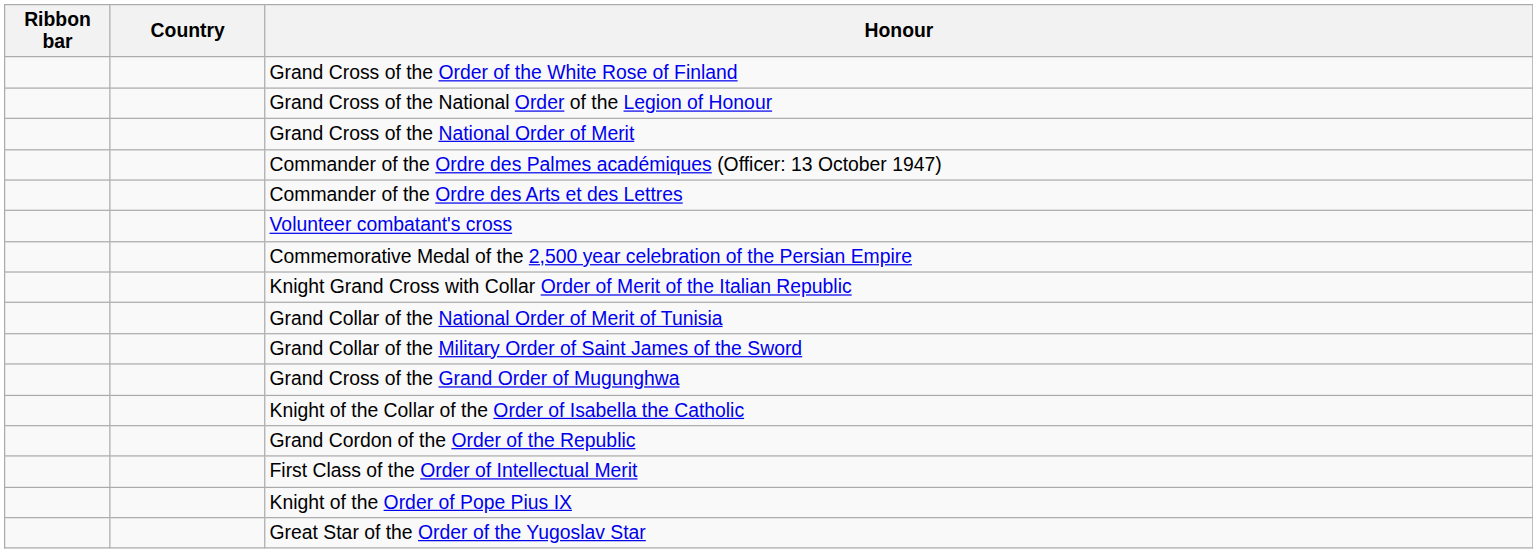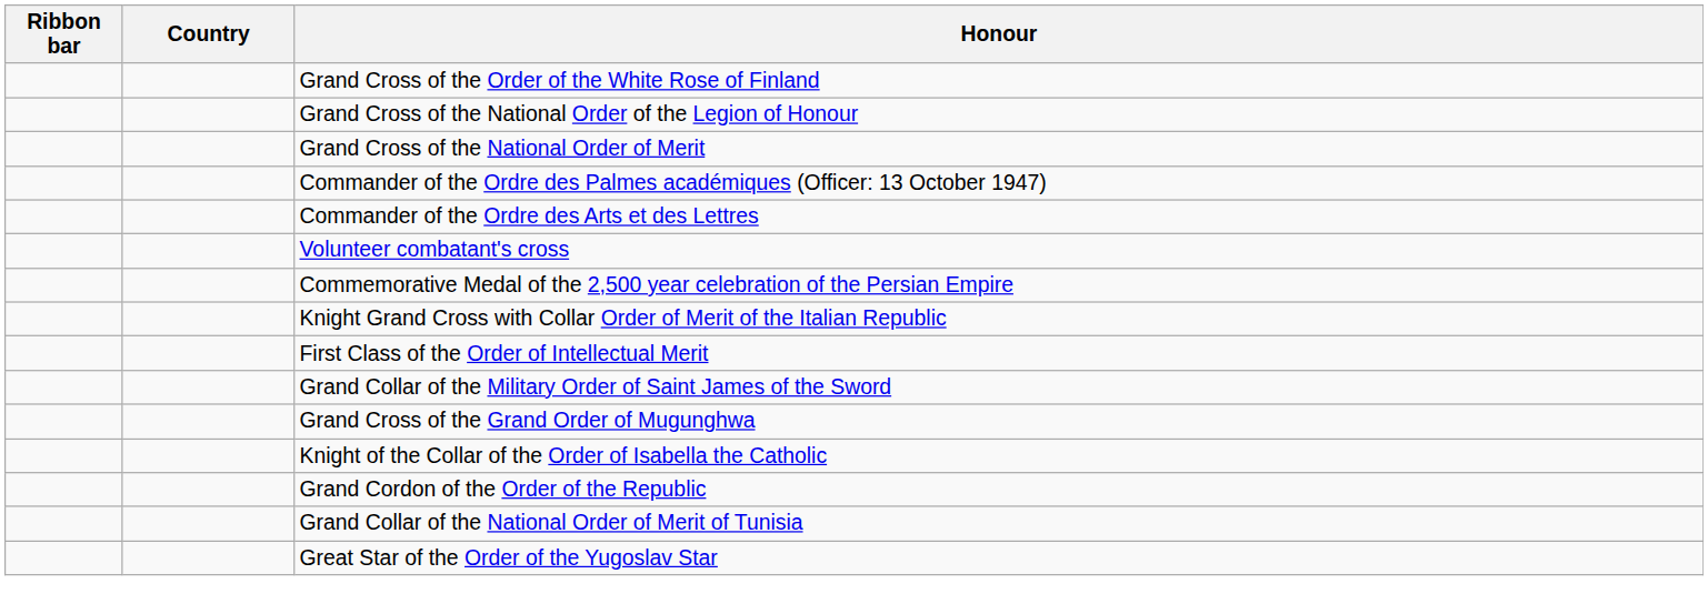rows swapped: First Class of the Order of Intellectual Merit <-> Grand Collar of the National Order of Merit of Tunisia
- row: Knight of the Order of Pope Pius IX
